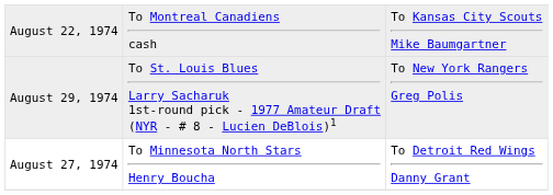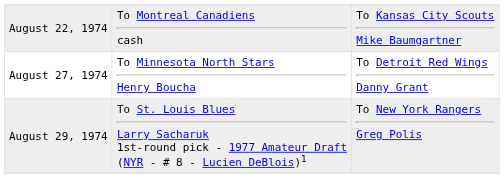rows swapped: August 27, 1974 <-> August 29, 1974
